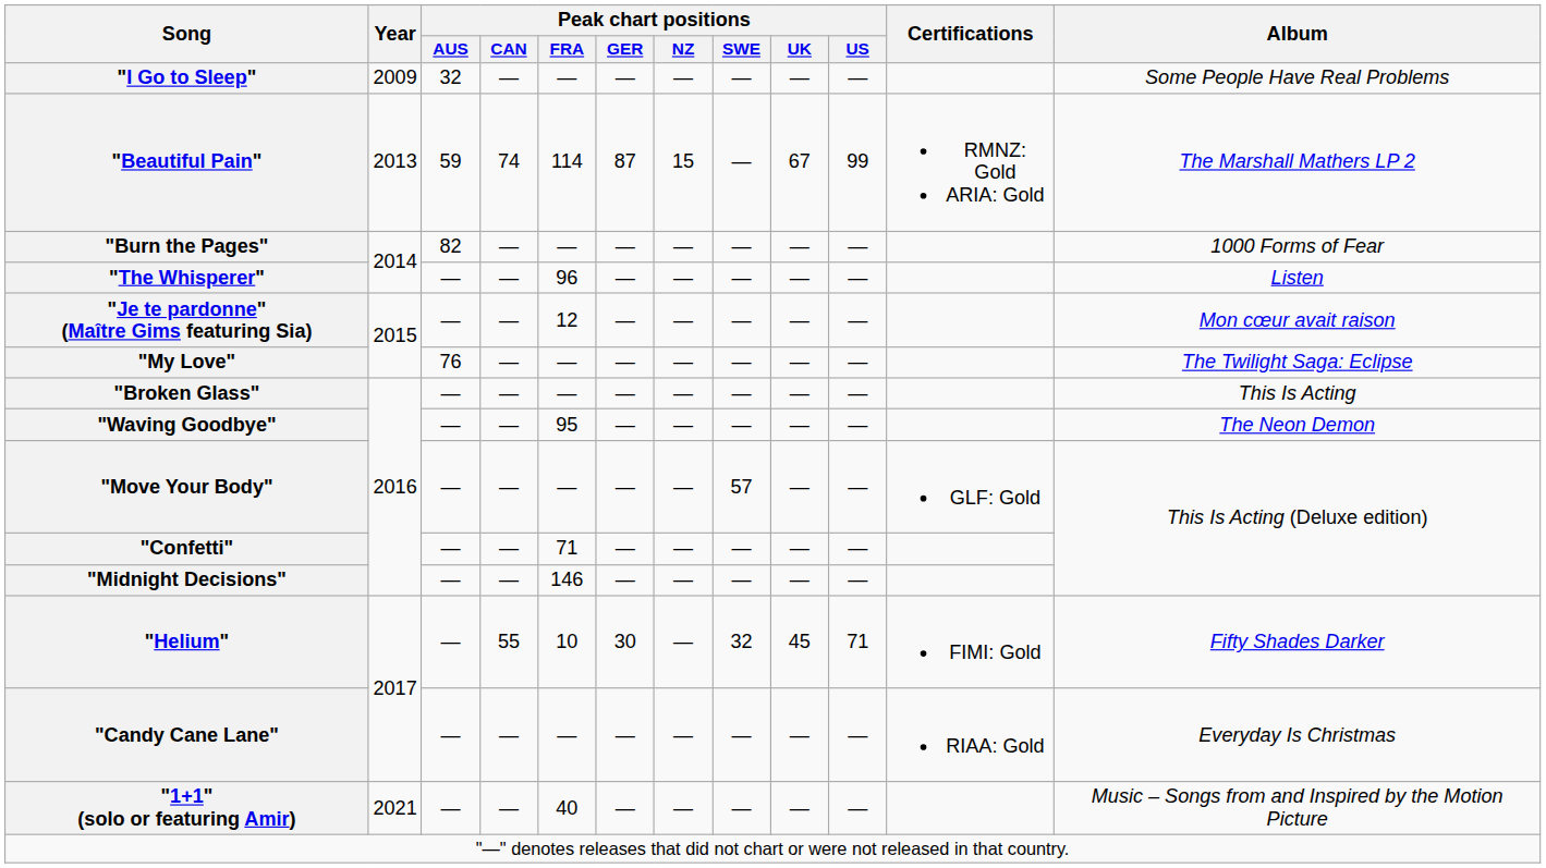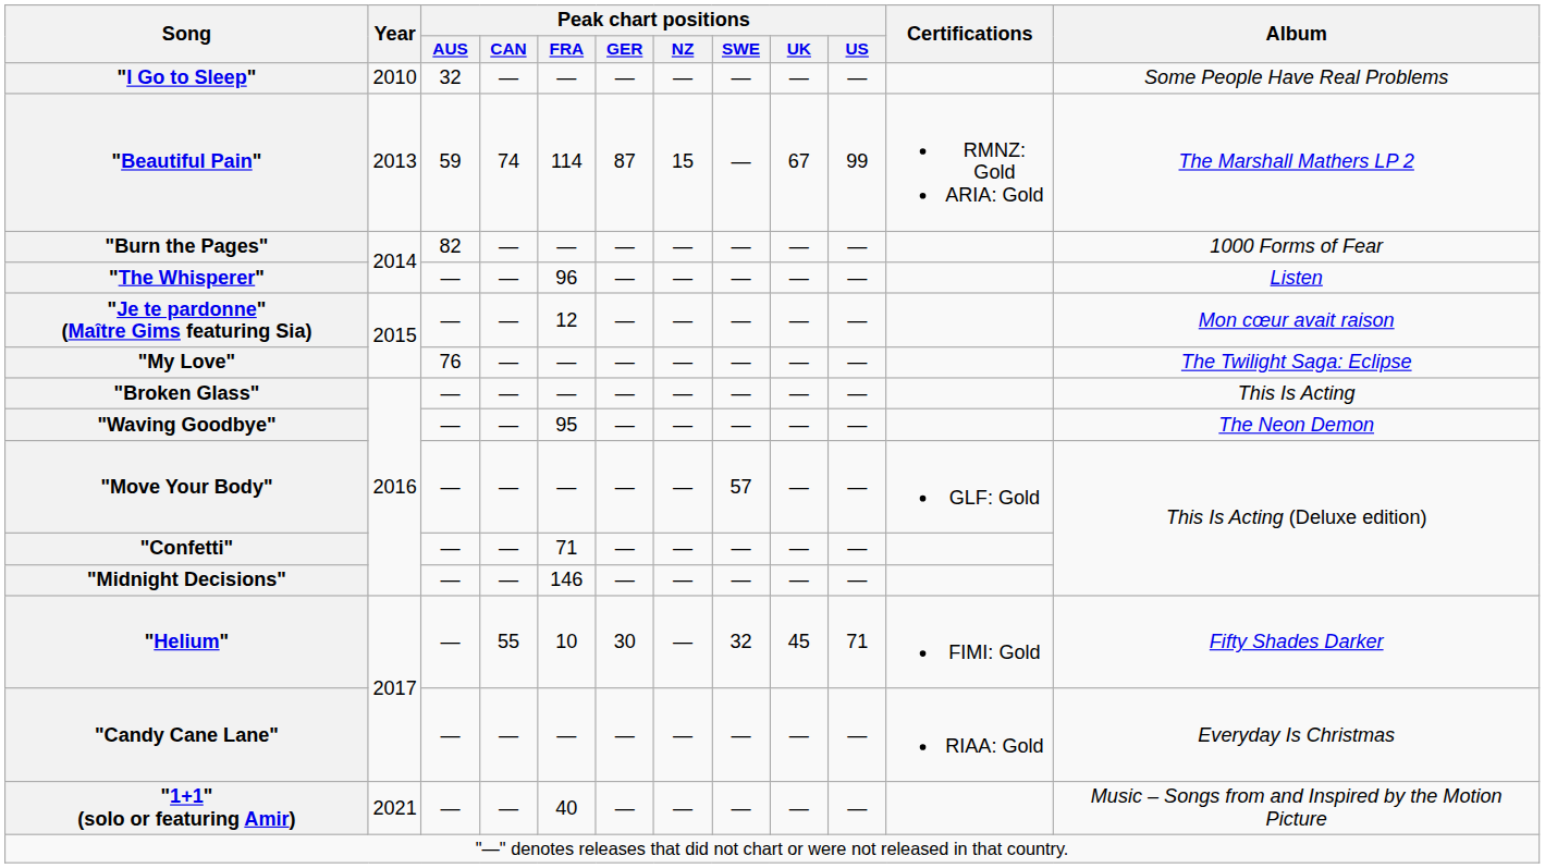"I Go to Sleep" | Year: 2009 -> 2010
